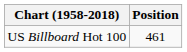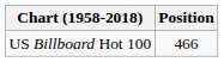US Billboard Hot 100 | Position: 461 -> 466
